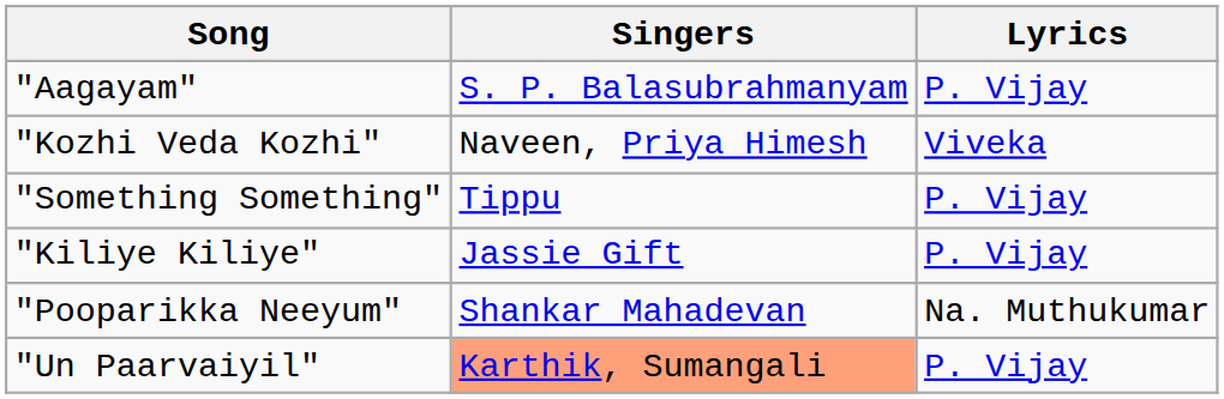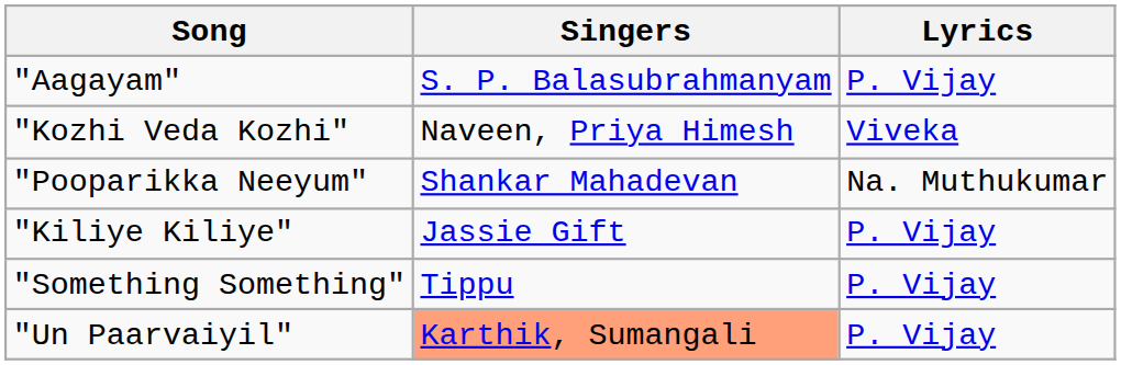rows swapped: "Pooparikka Neeyum" <-> "Something Something"
